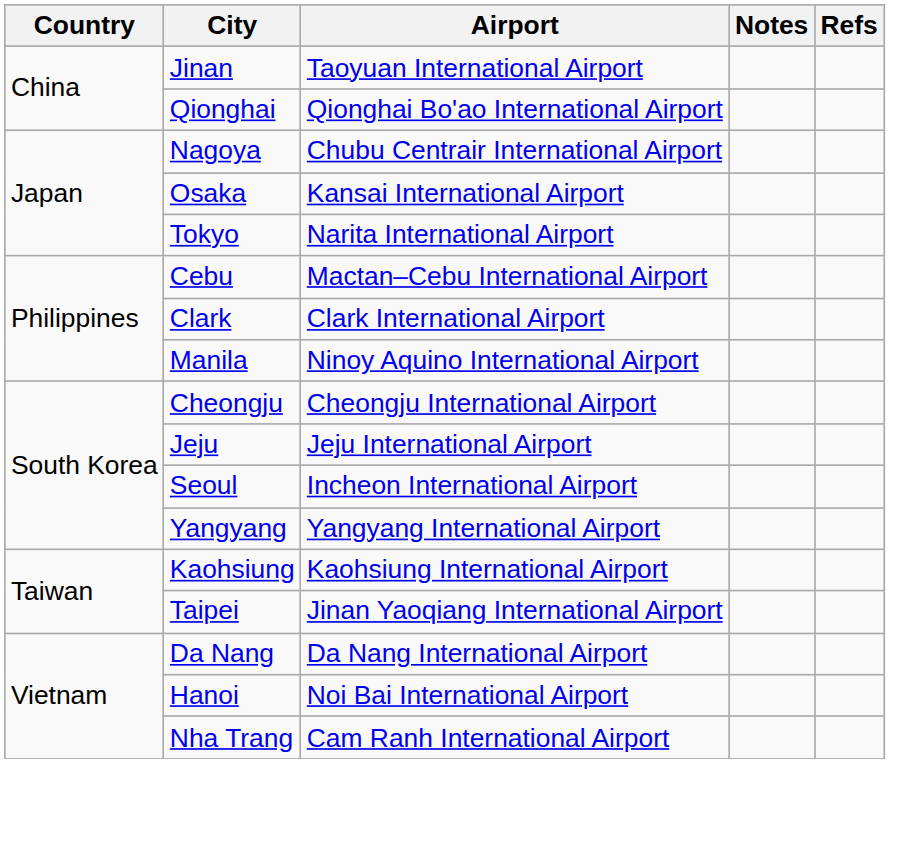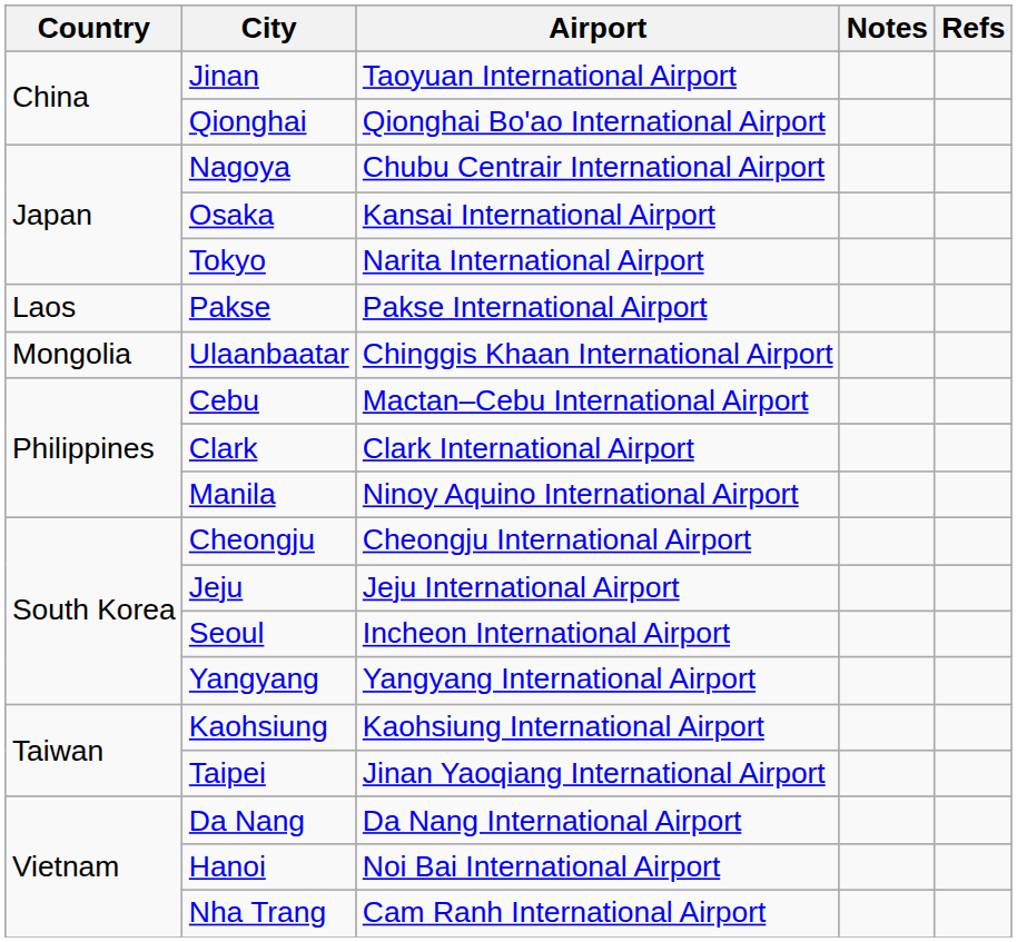+ row: Laos | Pakse | Pakse International Airport
+ row: Mongolia | Ulaanbaatar | Chinggis Khaan International Airport
